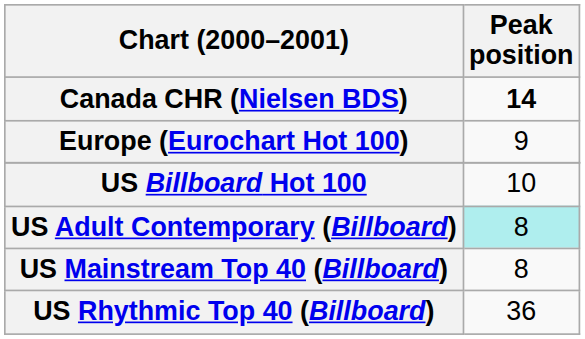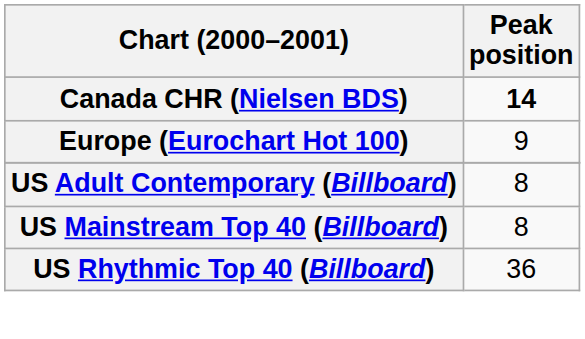- row: US Billboard Hot 100 | 10
US Adult Contemporary (Billboard) | Peak position: paleturquoise background -> no background
